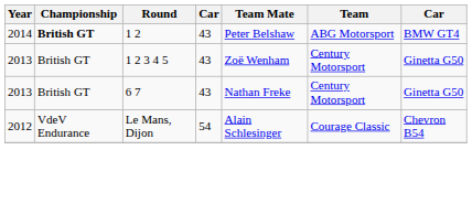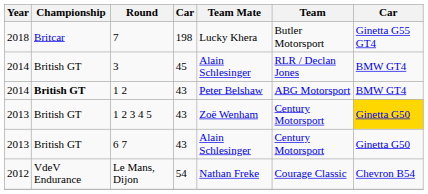+ row: 2018 | Britcar | 7 | 198 | Lucky Khera | Butler Motorsport | Ginetta G55 GT4
+ row: 2014 | British GT | 3 | 45 | Alain Schlesinger | RLR / Declan Jones | BMW GT4
1 2 3 4 5 | column 7: no background -> gold background
6 7 | Team Mate: Nathan Freke -> Alain Schlesinger
Le Mans, Dijon | Team Mate: Alain Schlesinger -> Nathan Freke
